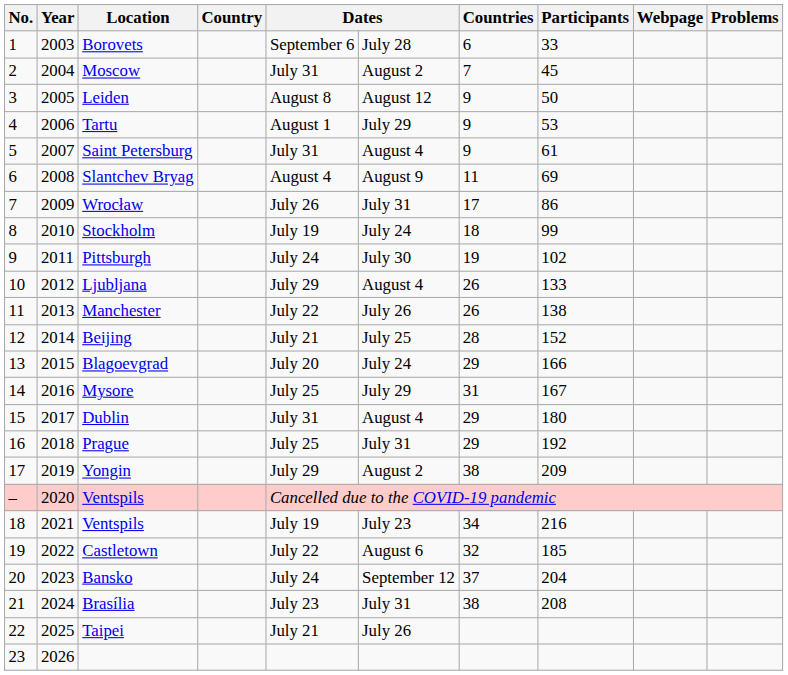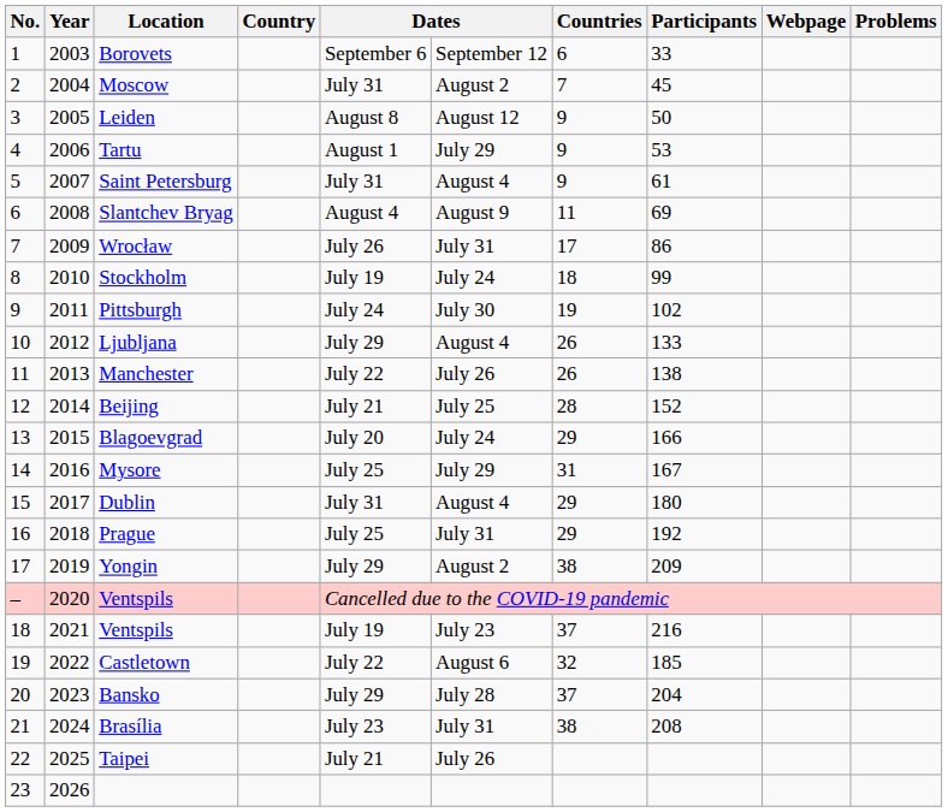Borovets | column 6: July 28 -> September 12
18 / Ventspils | Countries: 34 -> 37
Bansko | column 5: July 24 -> July 29
Bansko | column 6: September 12 -> July 28
